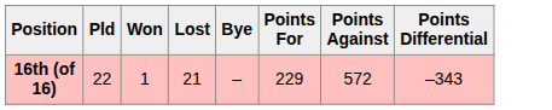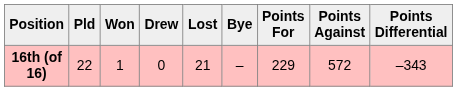+ column: Drew | 0
